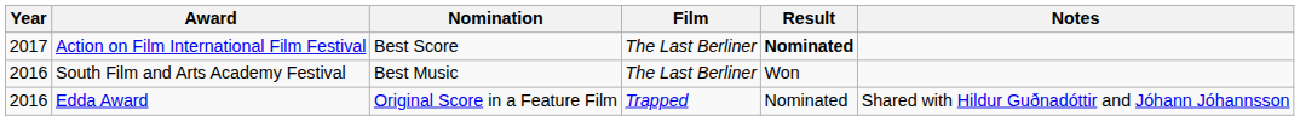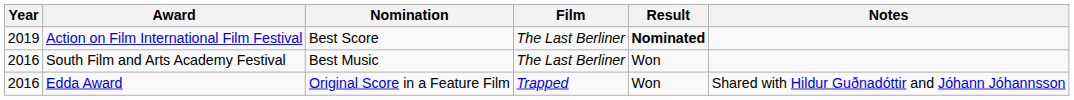Action on Film International Film Festival | Year: 2017 -> 2019
Edda Award | Result: Nominated -> Won
